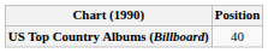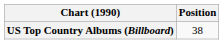US Top Country Albums (Billboard) | Position: 40 -> 38
